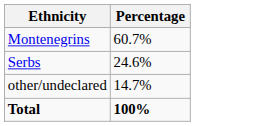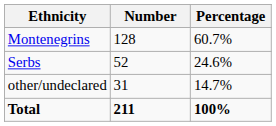+ column: Number | 128 | 52 | 31 | 211
